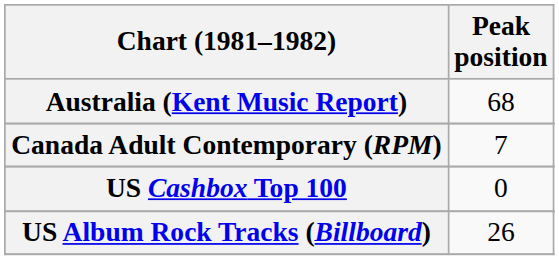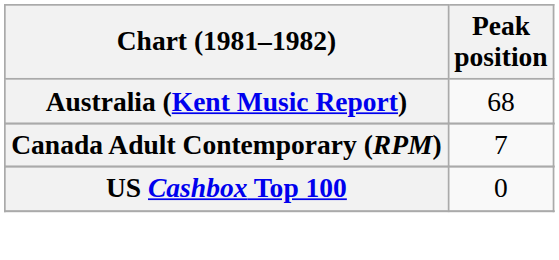- row: US Album Rock Tracks (Billboard) | 26
